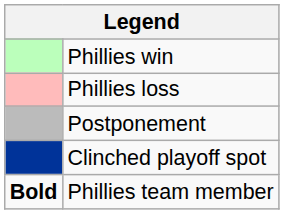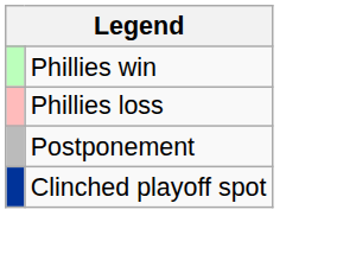- row: Bold | Phillies team member
